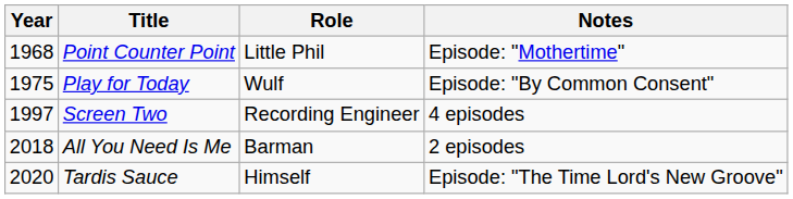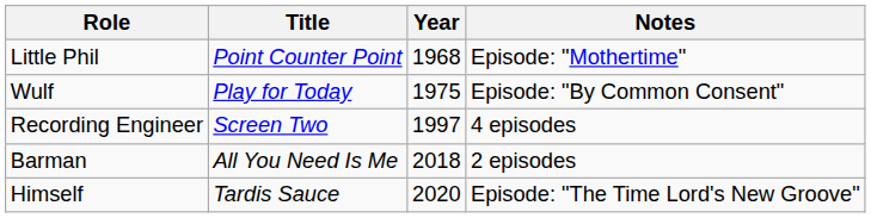columns swapped: Year <-> Role
